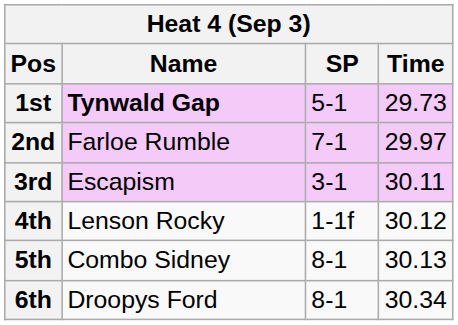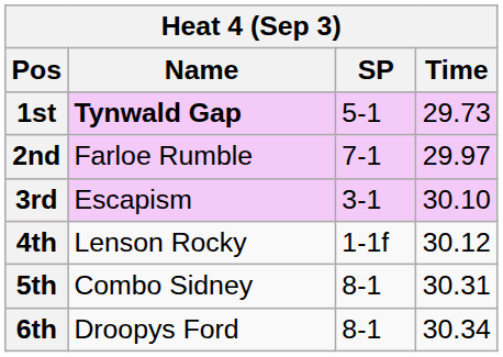3rd | Time: 30.11 -> 30.10
5th | Time: 30.13 -> 30.31
